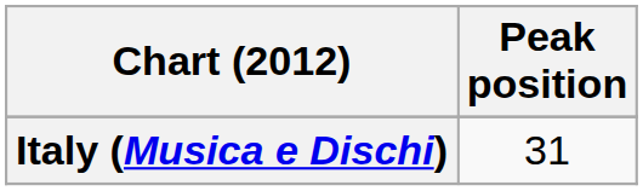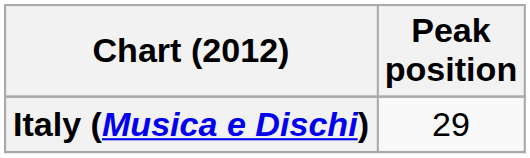Italy (Musica e Dischi) | Peak position: 31 -> 29
